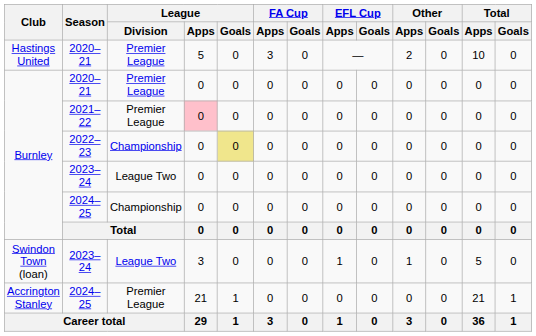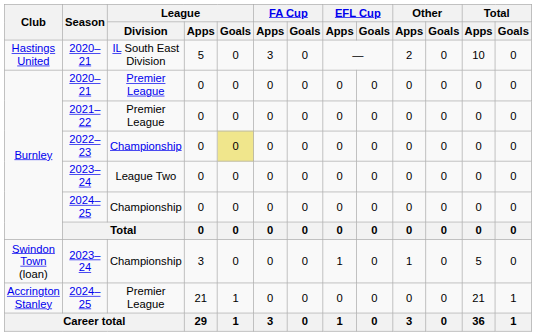Hastings United / 2020–21 | League / Division: Premier League -> IL South East Division
2021–22 | League / Apps: pink background -> no background
Swindon Town (loan) / 2023–24 | League / Division: League Two -> Championship
